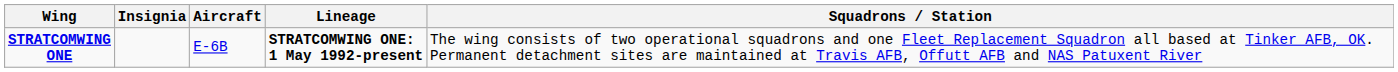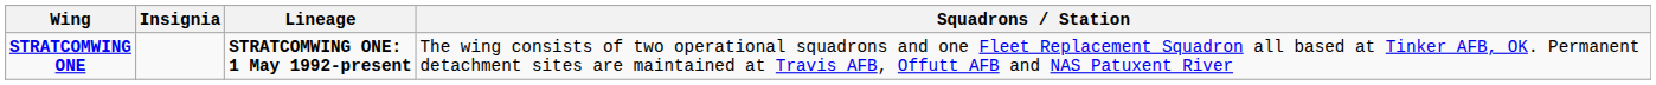- column: Aircraft | E-6B
